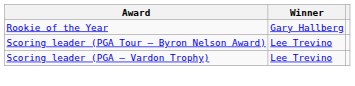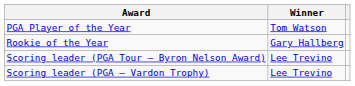+ row: PGA Player of the Year | Tom Watson
